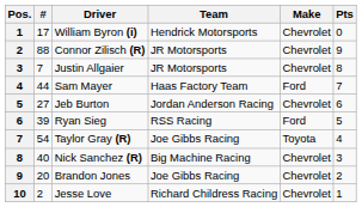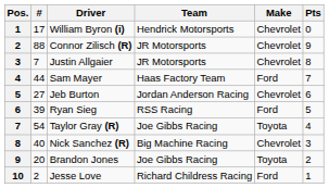Brandon Jones | Make: Chevrolet -> Toyota
Jesse Love | Make: Chevrolet -> Ford
